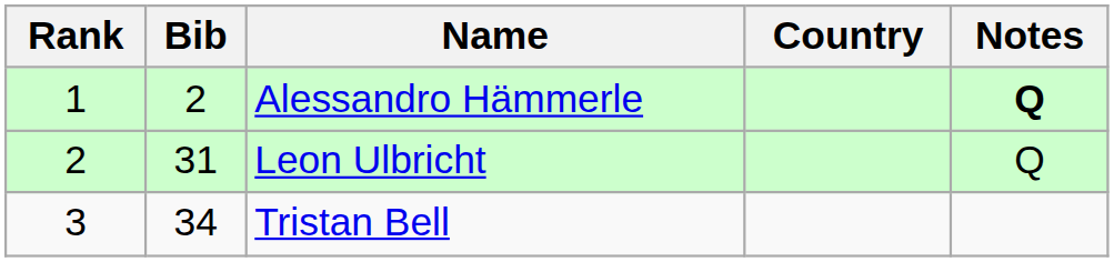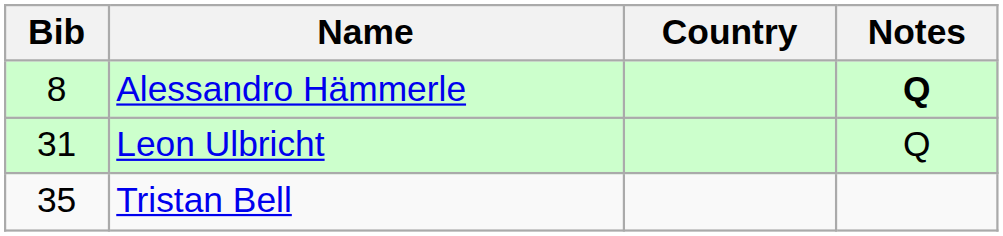- column: Rank | 1 | 2 | 3
Alessandro Hämmerle | Bib: 2 -> 8
Tristan Bell | Bib: 34 -> 35
